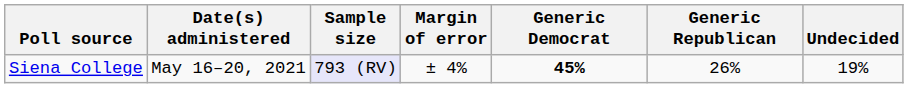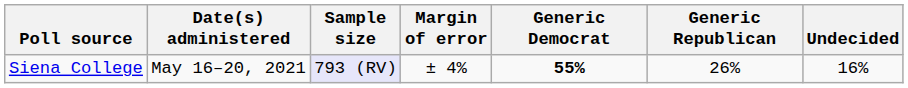Siena College | Generic Democrat: 45% -> 55%
Siena College | Undecided: 19% -> 16%
